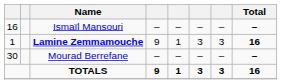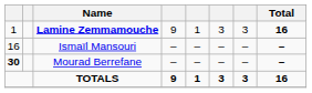rows swapped: Lamine Zemmamouche <-> Ismaïl Mansouri
Mourad Berrefane | column 1: normal -> bold
